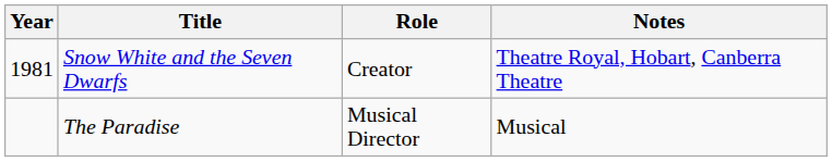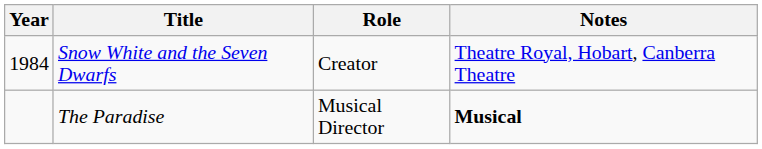Snow White and the Seven Dwarfs | Year: 1981 -> 1984
The Paradise | Notes: normal -> bold
